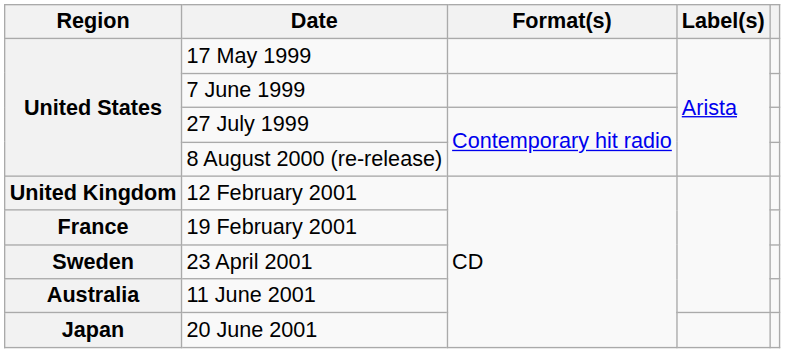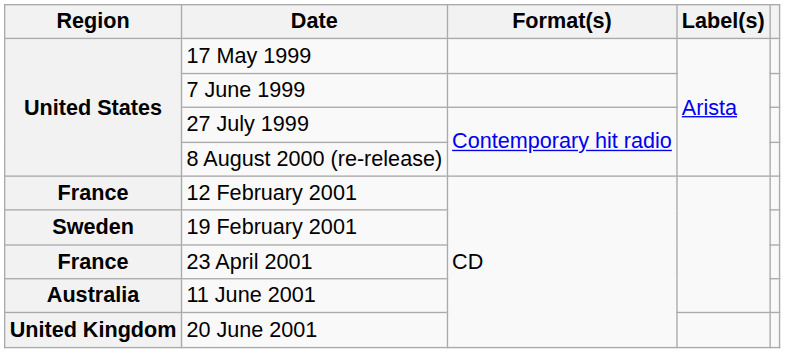12 February 2001 | Region: United Kingdom -> France
19 February 2001 | Region: France -> Sweden
23 April 2001 | Region: Sweden -> France
20 June 2001 | Region: Japan -> United Kingdom
